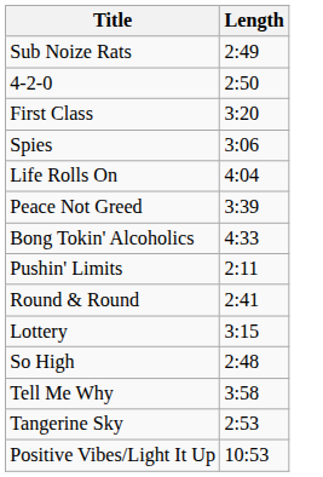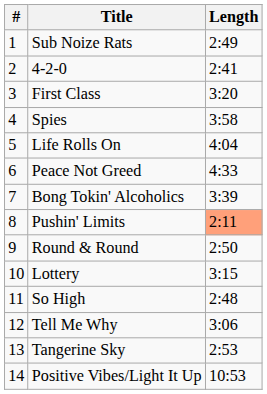+ column: # | 1 | 2 | 3 | 4 | 5 | 6 | 7 | 8 | 9 | 10 | 11 | 12 | 13 | 14
4-2-0 | Length: 2:50 -> 2:41
Spies | Length: 3:06 -> 3:58
Peace Not Greed | Length: 3:39 -> 4:33
Bong Tokin' Alcoholics | Length: 4:33 -> 3:39
Pushin' Limits | Length: no background -> lightsalmon background
Round & Round | Length: 2:41 -> 2:50
Tell Me Why | Length: 3:58 -> 3:06
